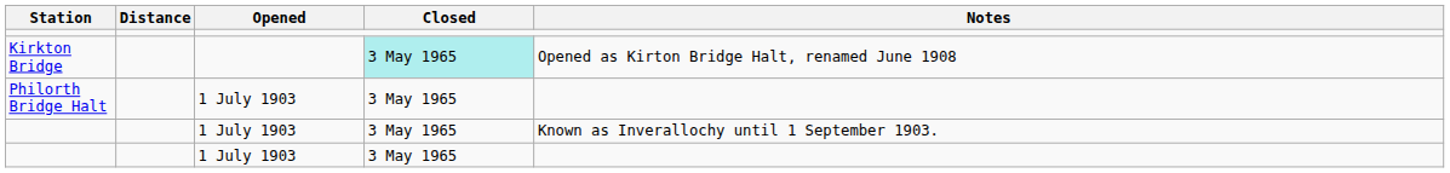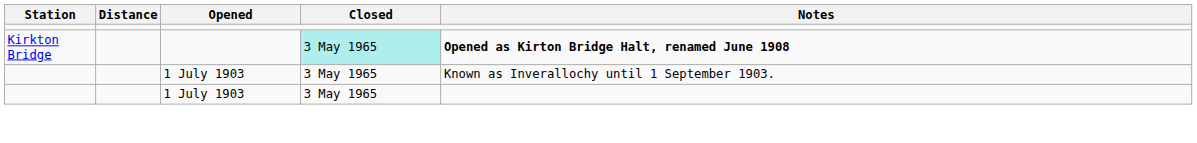Kirkton Bridge | Notes: normal -> bold
- row: Philorth Bridge Halt | 1 July 1903 | 3 May 1965
